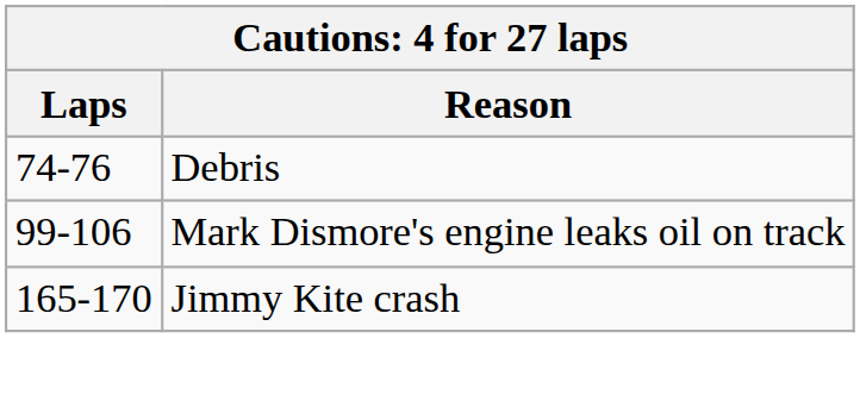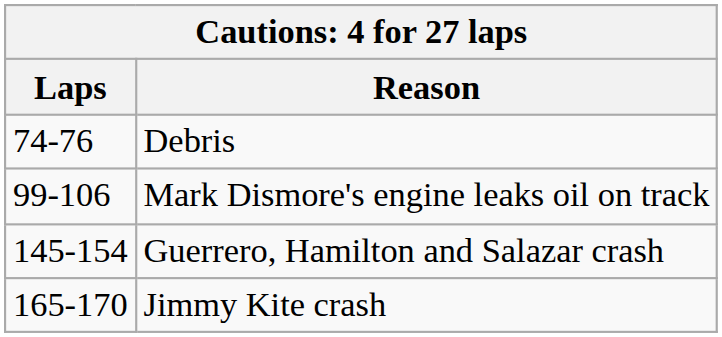+ row: 145-154 | Guerrero, Hamilton and Salazar crash
